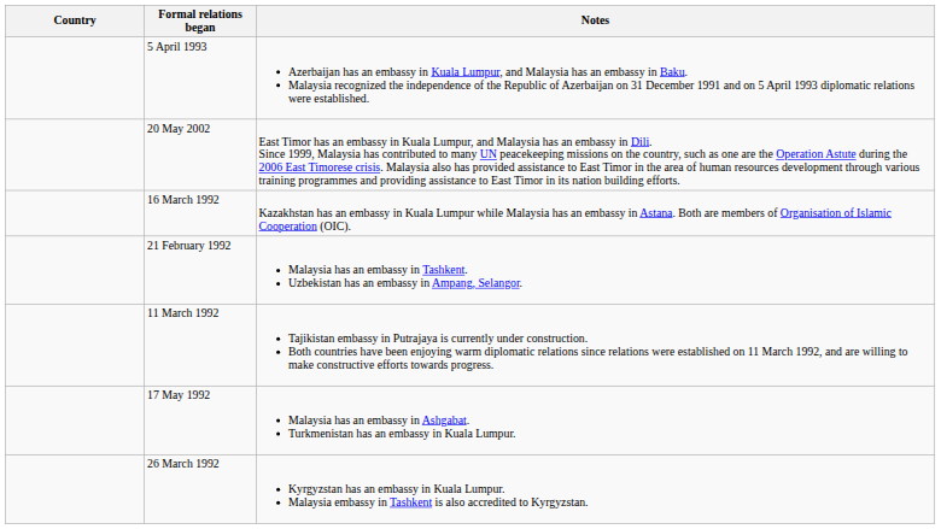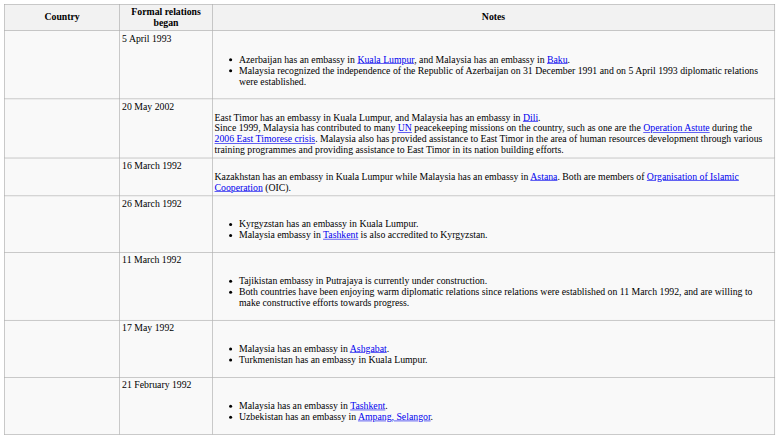rows swapped: 26 March 1992 <-> 21 February 1992
